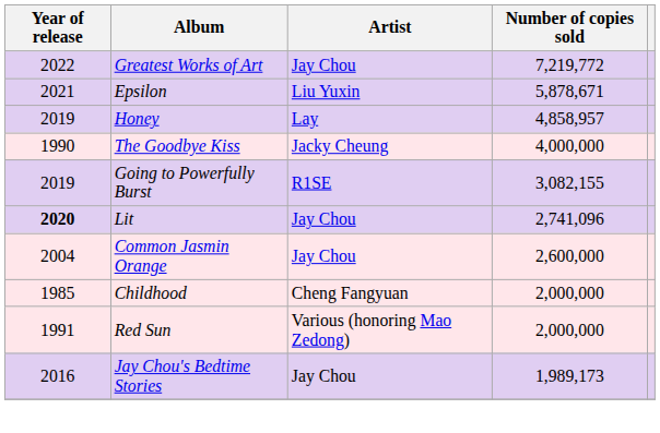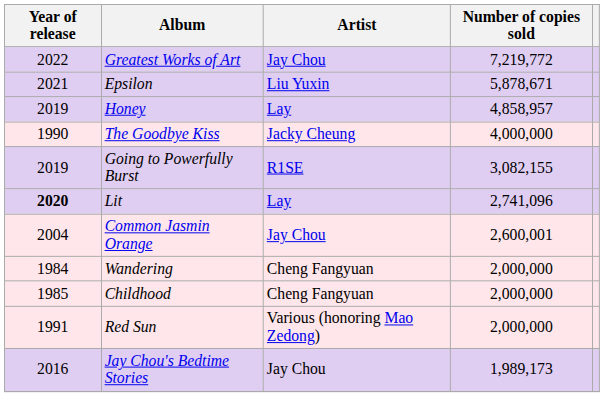Lit | Artist: Jay Chou -> Lay
Common Jasmin Orange | Number of copies sold: 2,600,000 -> 2,600,001
+ row: 1984 | Wandering | Cheng Fangyuan | 2,000,000
